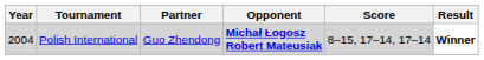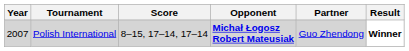columns swapped: Partner <-> Score
Polish International | Year: 2004 -> 2007
